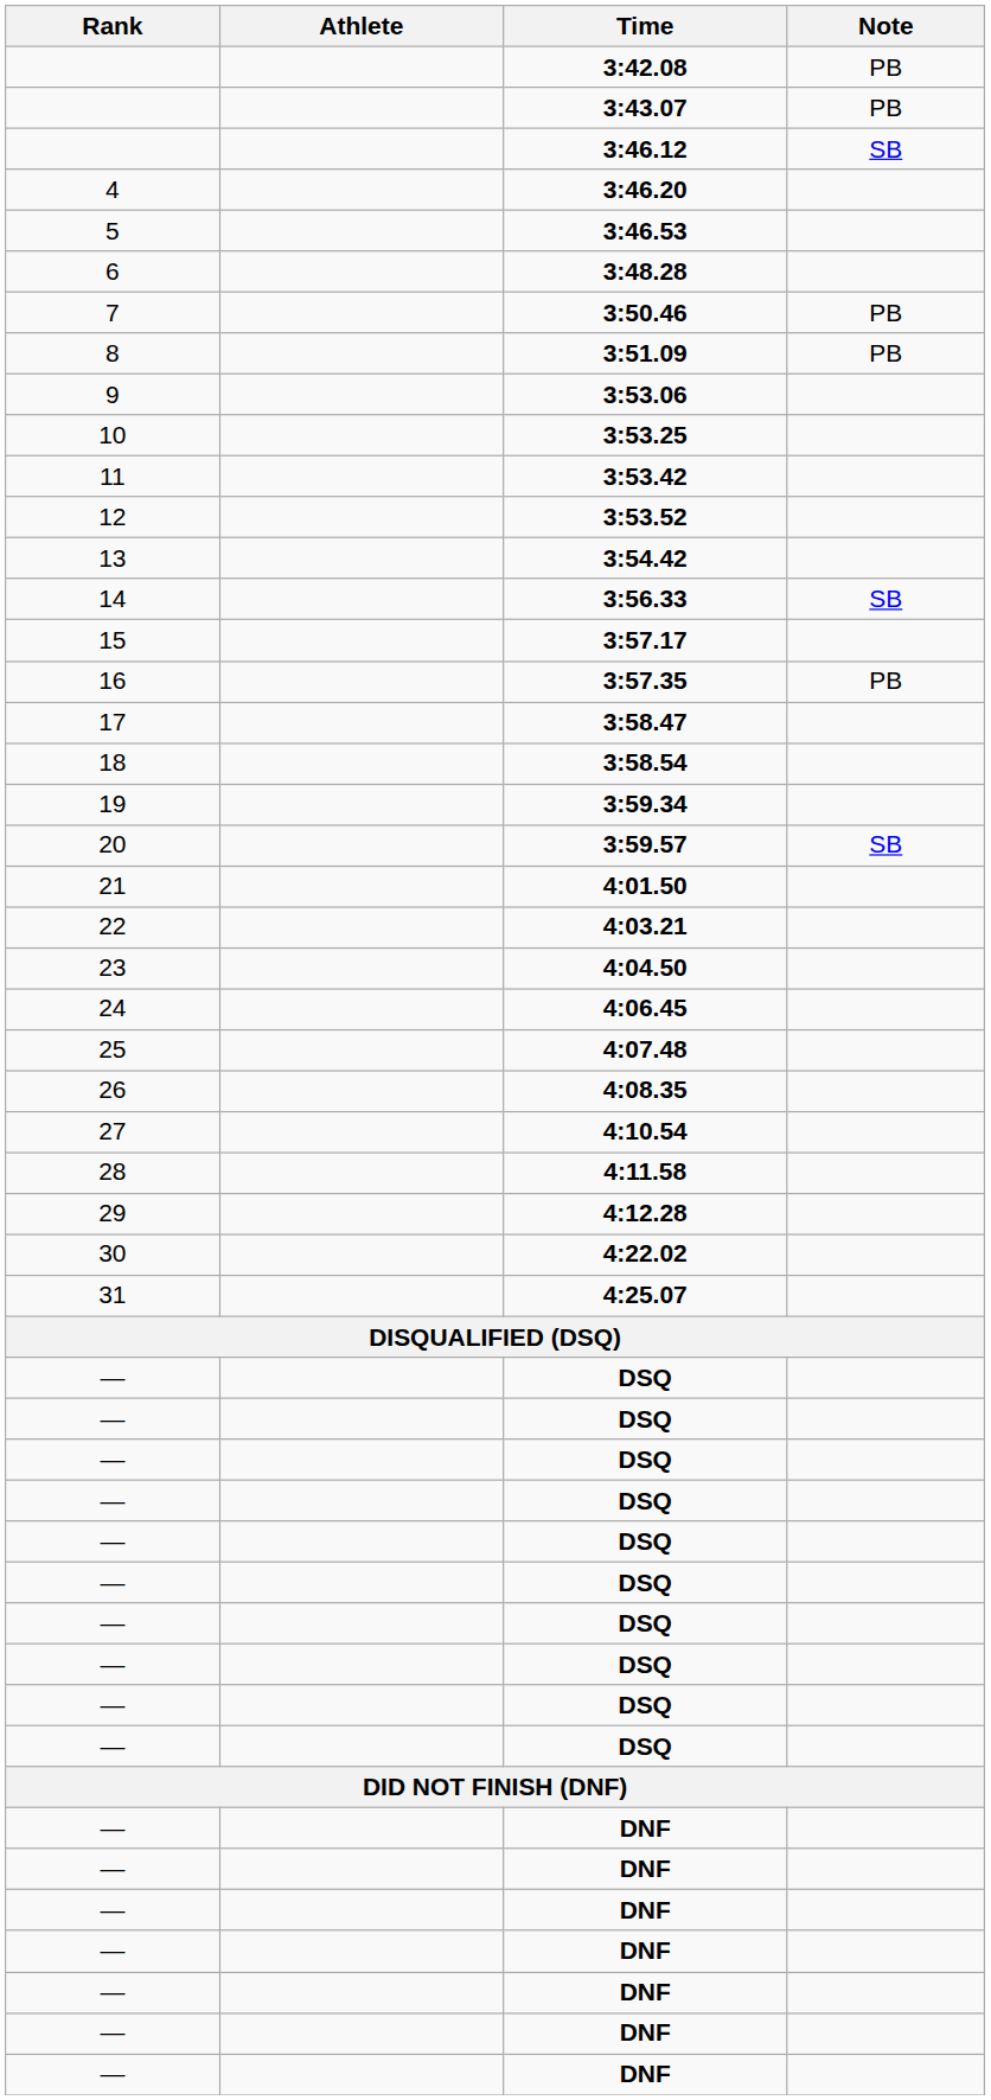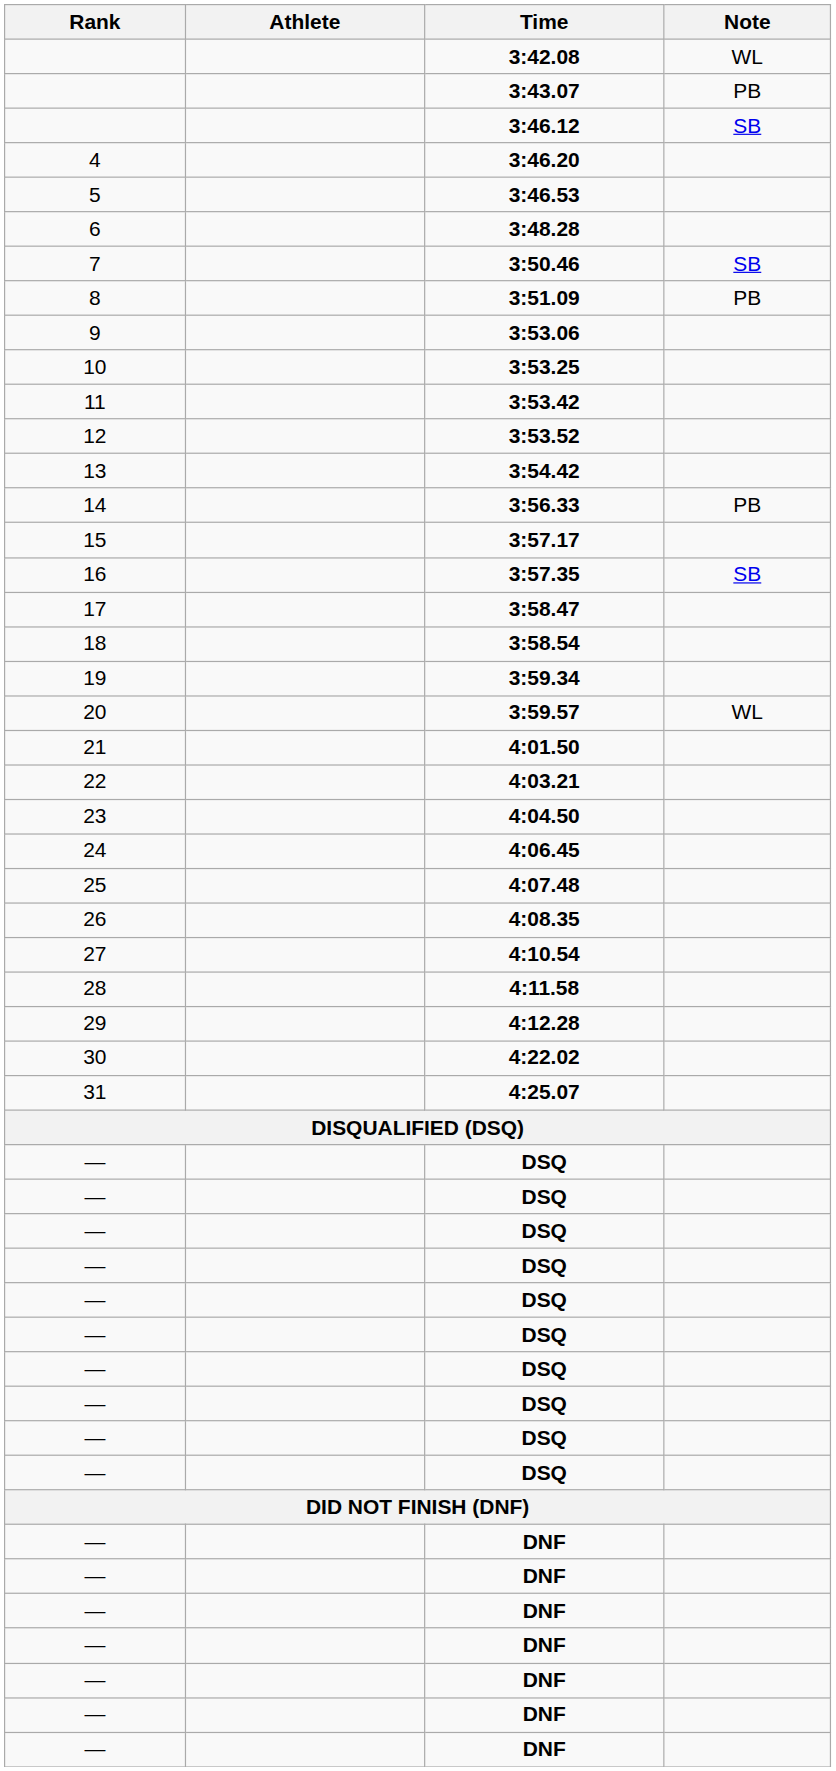3:42.08 | Note: PB -> WL
3:50.46 | Note: PB -> SB
3:56.33 | Note: SB -> PB
3:57.35 | Note: PB -> SB
3:59.57 | Note: SB -> WL
